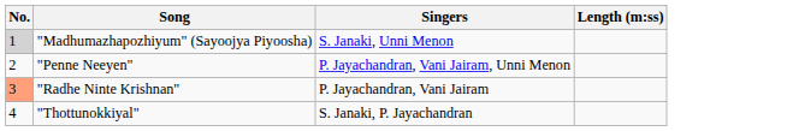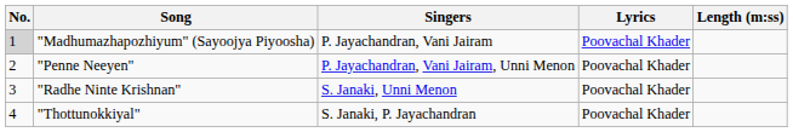+ column: Lyrics | Poovachal Khader | Poovachal Khader | Poovachal Khader | Poovachal Khader
"Madhumazhapozhiyum" (Sayoojya Piyoosha) | Singers: S. Janaki, Unni Menon -> P. Jayachandran, Vani Jairam
"Radhe Ninte Krishnan" | No.: lightsalmon background -> no background
"Radhe Ninte Krishnan" | Singers: P. Jayachandran, Vani Jairam -> S. Janaki, Unni Menon
